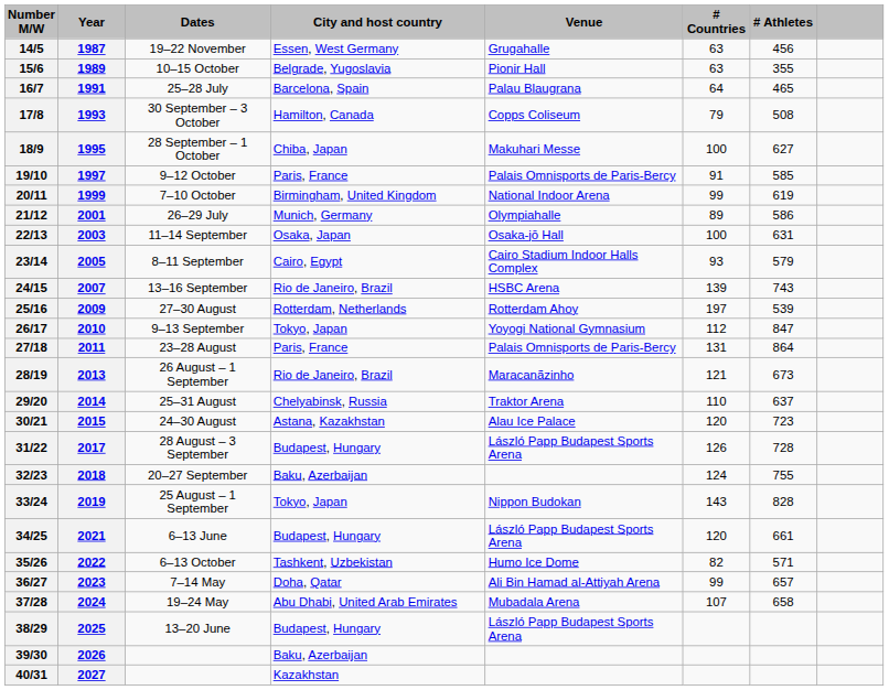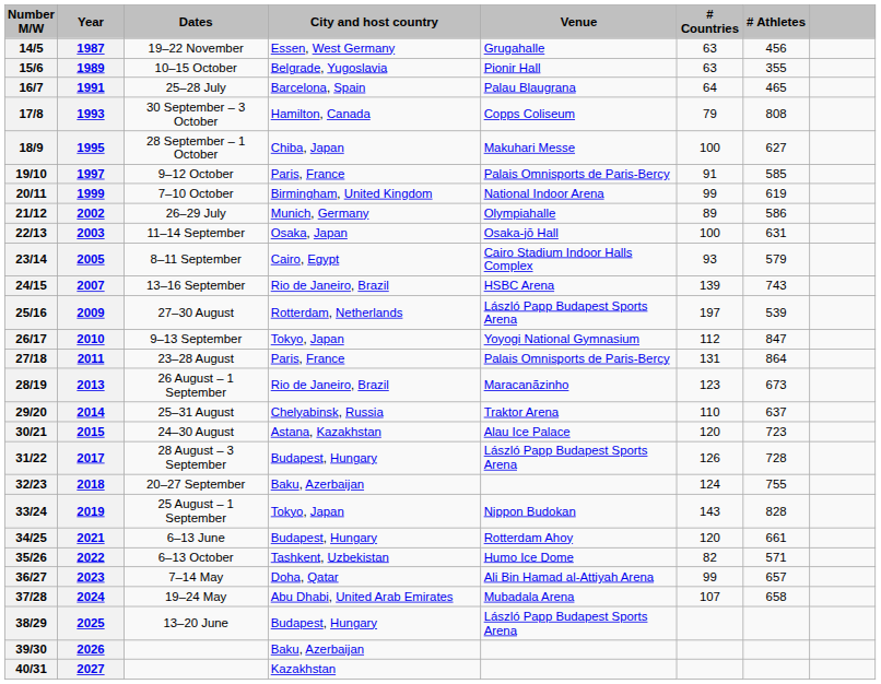17/8 | # Athletes: 508 -> 808
21/12 | Year: 2001 -> 2002
25/16 | Venue: Rotterdam Ahoy -> László Papp Budapest Sports Arena
28/19 | # Countries: 121 -> 123
34/25 | Venue: László Papp Budapest Sports Arena -> Rotterdam Ahoy
